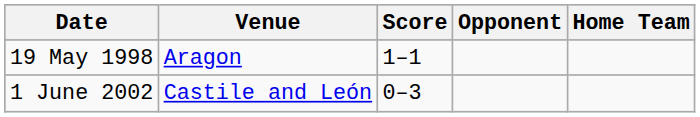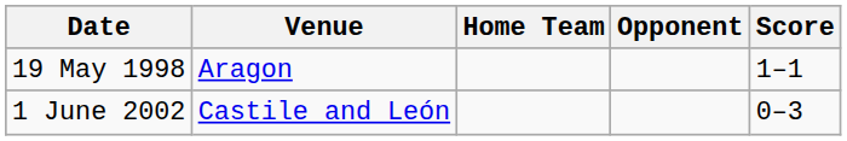columns swapped: Home Team <-> Score
